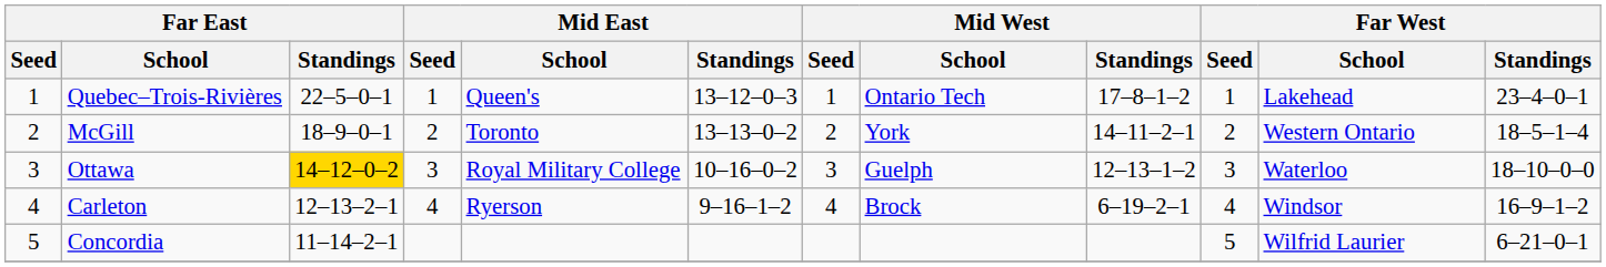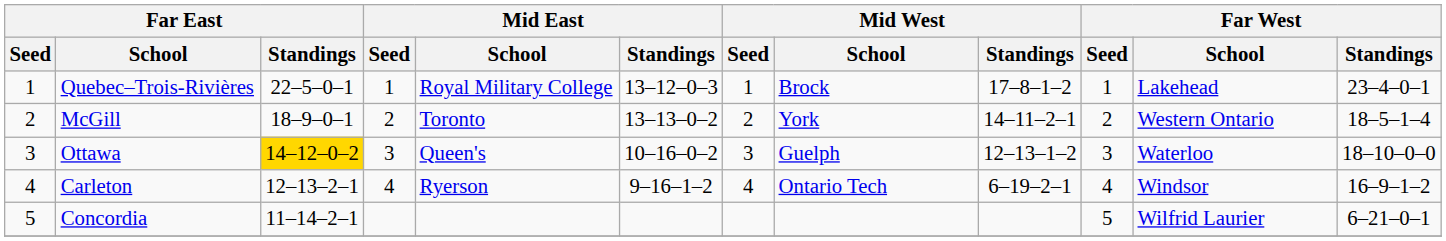Quebec–Trois-Rivières | Mid East / School: Queen's -> Royal Military College
Quebec–Trois-Rivières | Mid West / School: Ontario Tech -> Brock
Ottawa | Mid East / School: Royal Military College -> Queen's
Carleton | Mid West / School: Brock -> Ontario Tech
